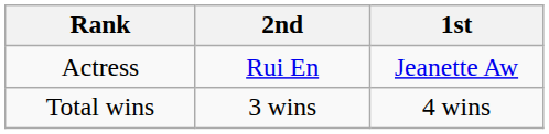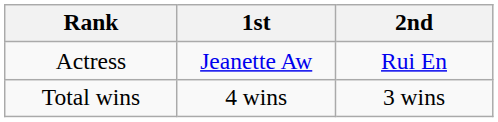columns swapped: 1st <-> 2nd
